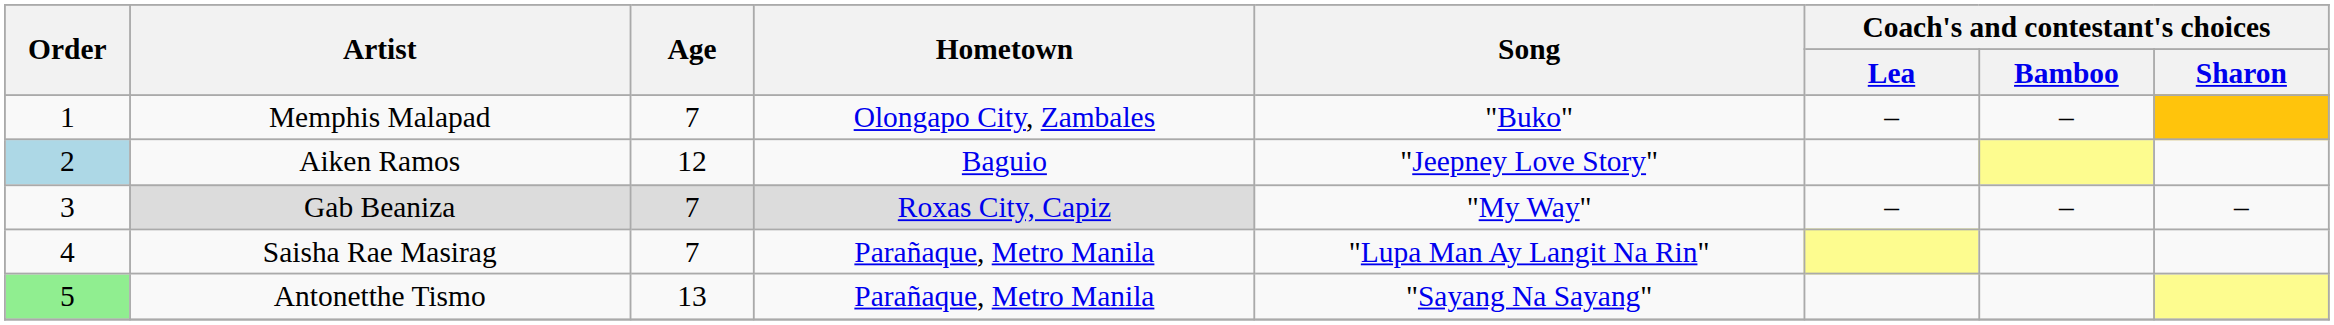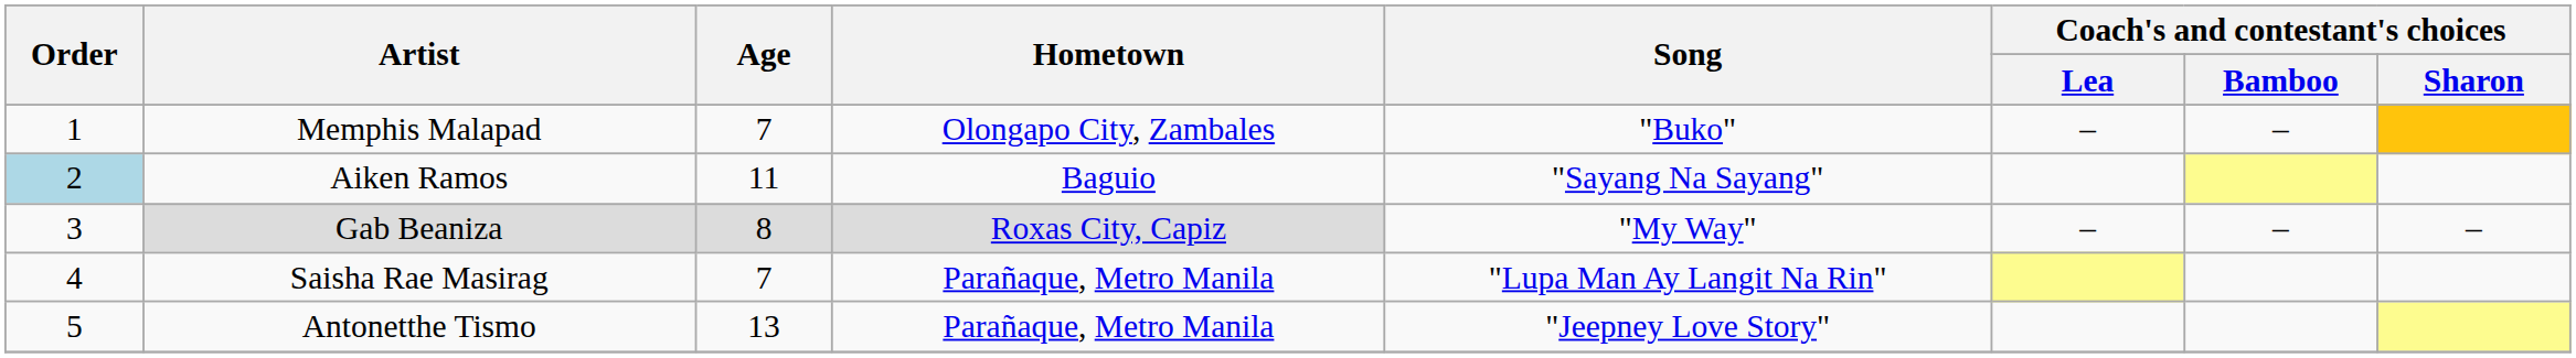Aiken Ramos | Age: 12 -> 11
Aiken Ramos | Song: "Jeepney Love Story" -> "Sayang Na Sayang"
Gab Beaniza | Age: 7 -> 8
Antonetthe Tismo | Order: lightgreen background -> no background
Antonetthe Tismo | Song: "Sayang Na Sayang" -> "Jeepney Love Story"
